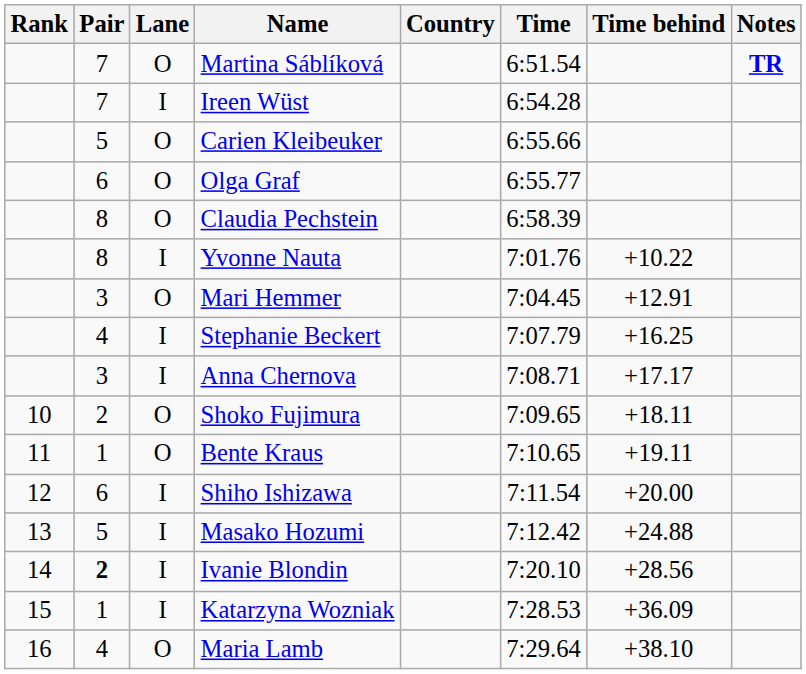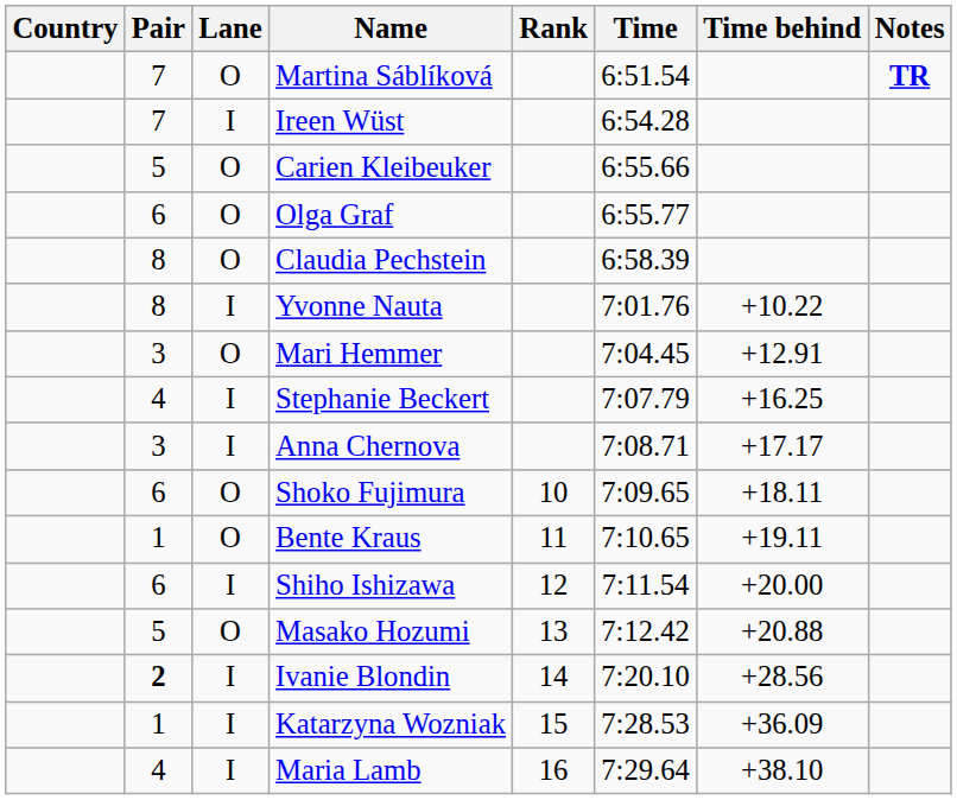columns swapped: Rank <-> Country
Shoko Fujimura | Pair: 2 -> 6
Masako Hozumi | Lane: I -> O
Masako Hozumi | Time behind: +24.88 -> +20.88
Maria Lamb | Lane: O -> I
